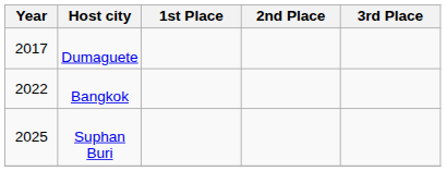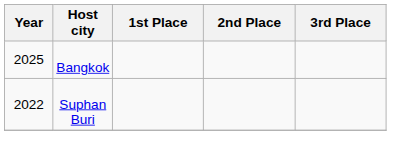- row: 2017 | Dumaguete
Bangkok | Year: 2022 -> 2025
Suphan Buri | Year: 2025 -> 2022
